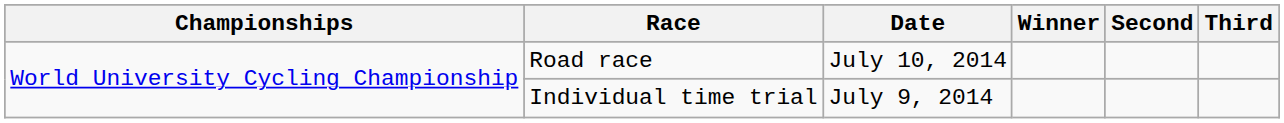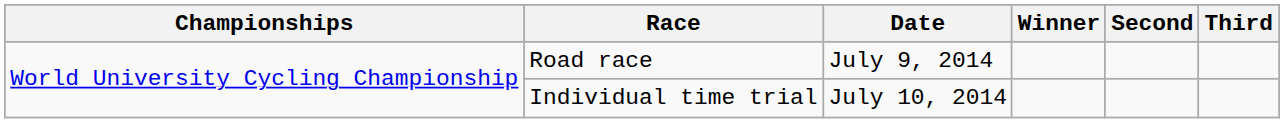Road race | Date: July 10, 2014 -> July 9, 2014
Individual time trial | Date: July 9, 2014 -> July 10, 2014
